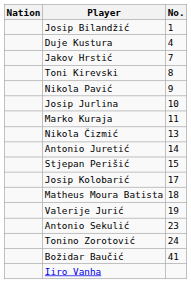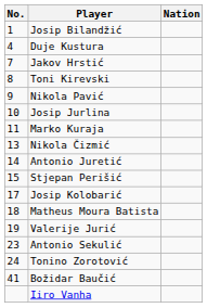columns swapped: No. <-> Nation
